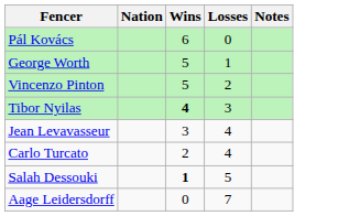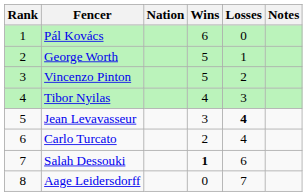+ column: Rank | 1 | 2 | 3 | 4 | 5 | 6 | 7 | 8
Tibor Nyilas | Wins: bold -> normal
Jean Levavasseur | Losses: normal -> bold
Salah Dessouki | Losses: 5 -> 6
